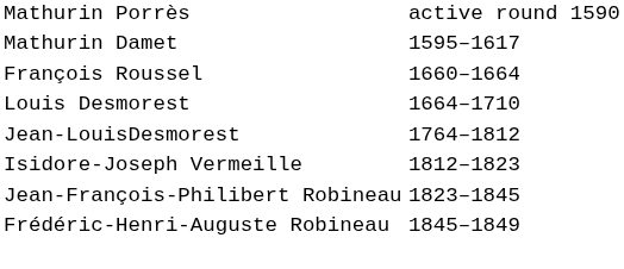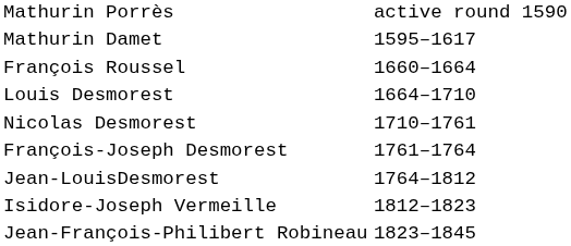+ row: Nicolas Desmorest | 1710–1761
+ row: François-Joseph Desmorest | 1761–1764
- row: Frédéric-Henri-Auguste Robineau | 1845–1849
